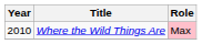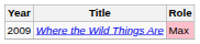Where the Wild Things Are | Year: 2010 -> 2009
